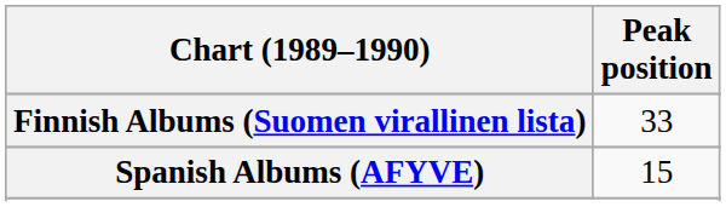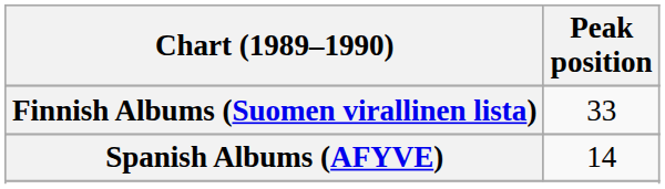Spanish Albums (AFYVE) | Peak position: 15 -> 14
